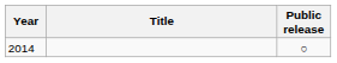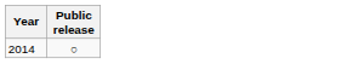- column: Title
